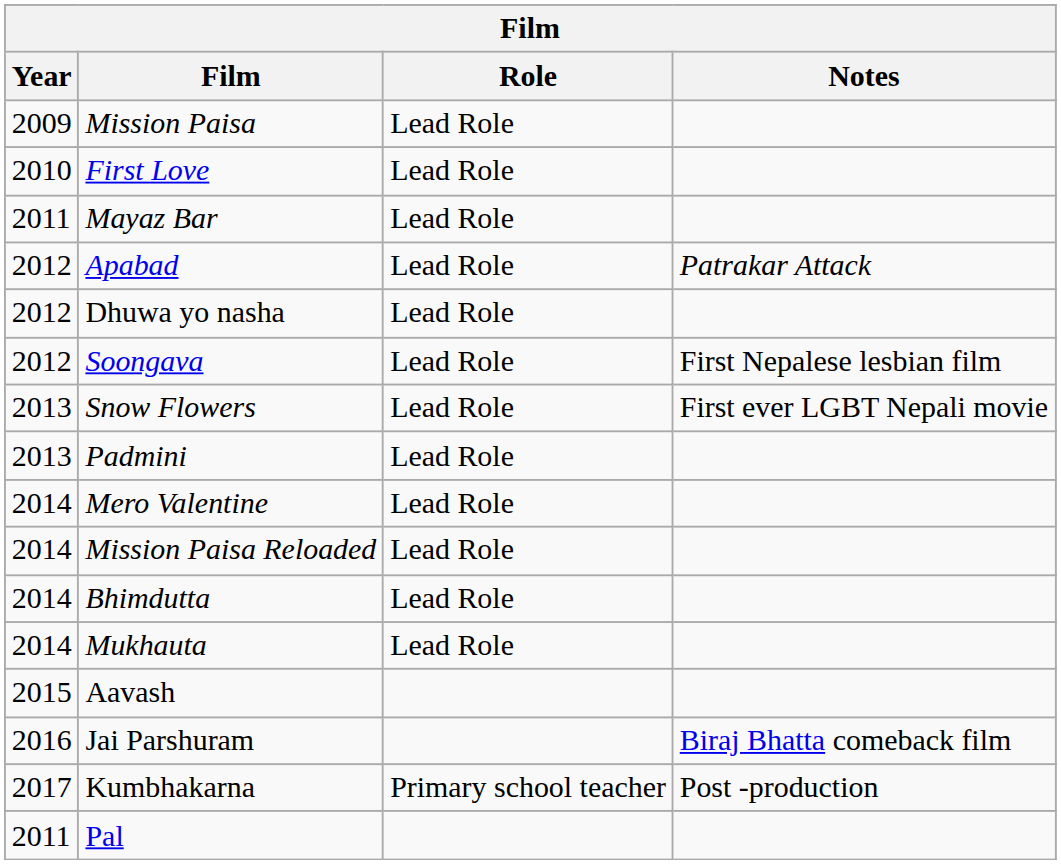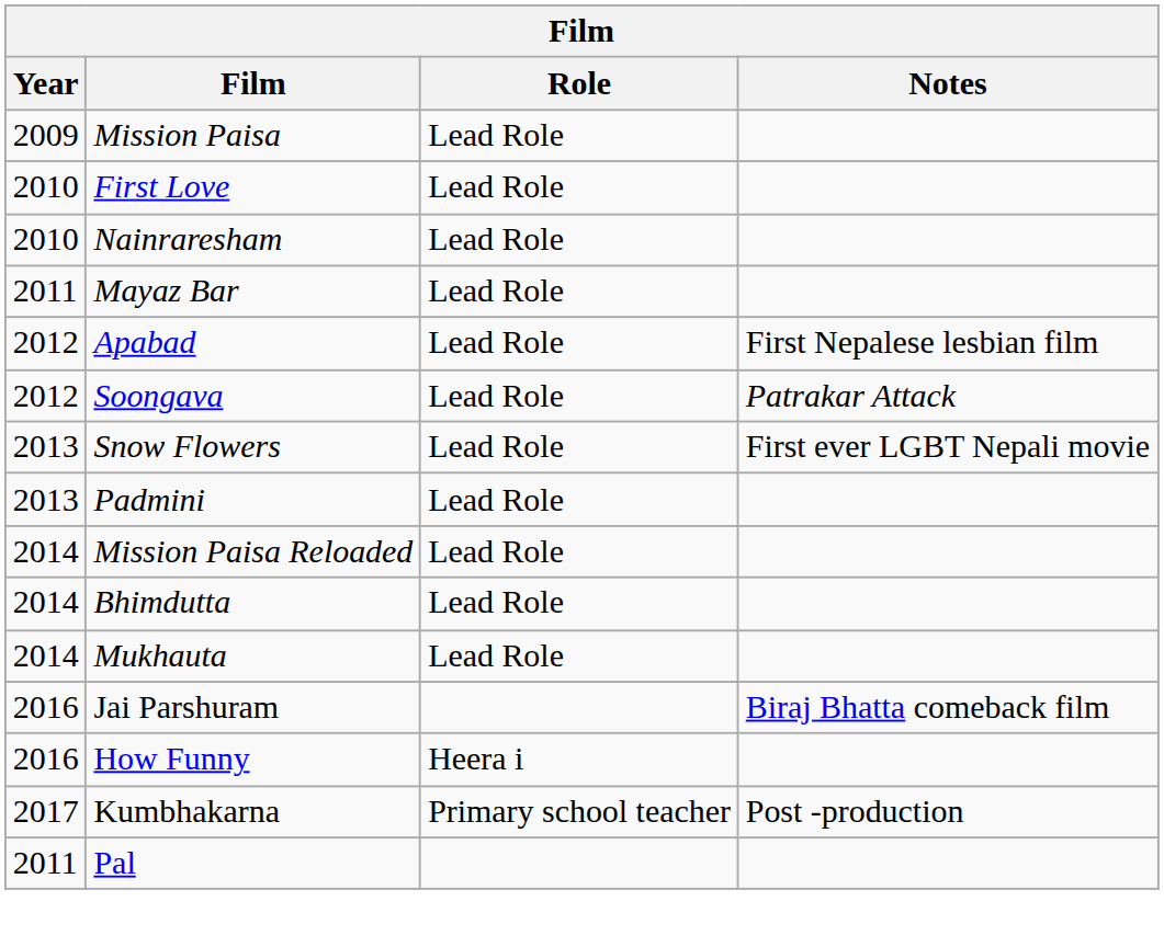+ row: 2010 | Nainraresham | Lead Role
Apabad | Notes: Patrakar Attack -> First Nepalese lesbian film
- row: 2012 | Dhuwa yo nasha | Lead Role
Soongava | Notes: First Nepalese lesbian film -> Patrakar Attack
- row: 2014 | Mero Valentine | Lead Role
- row: 2015 | Aavash
+ row: 2016 | How Funny | Heera i
